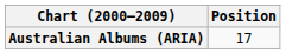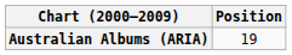Australian Albums (ARIA) | Position: 17 -> 19
